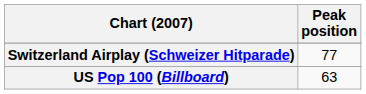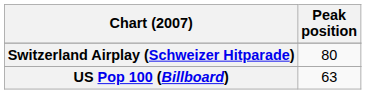Switzerland Airplay (Schweizer Hitparade) | Peak position: 77 -> 80
